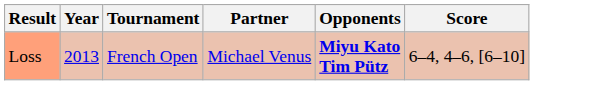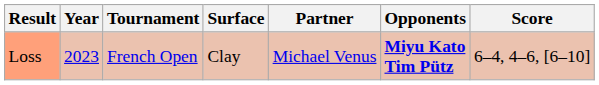+ column: Surface | Clay
Loss | Year: 2013 -> 2023
